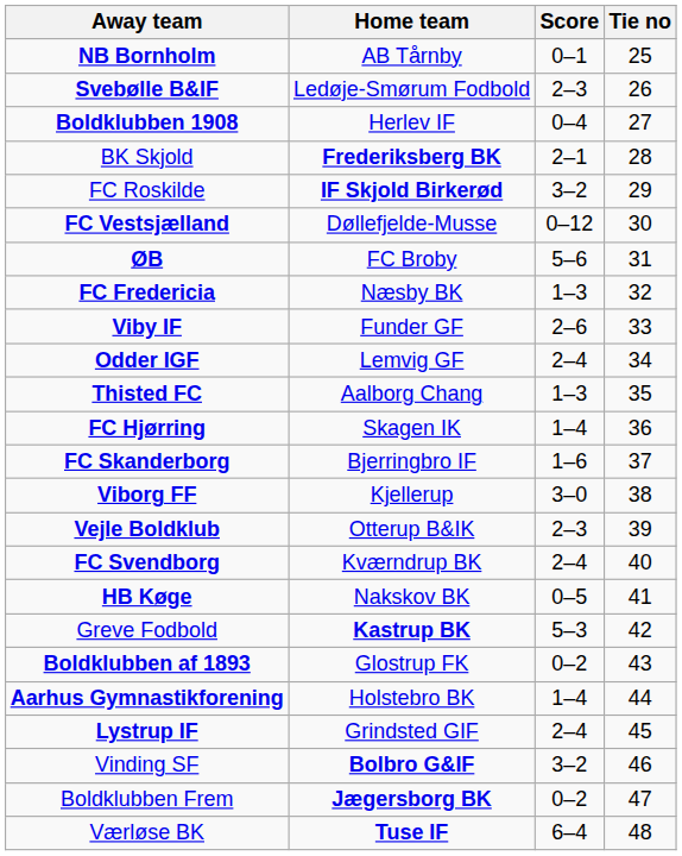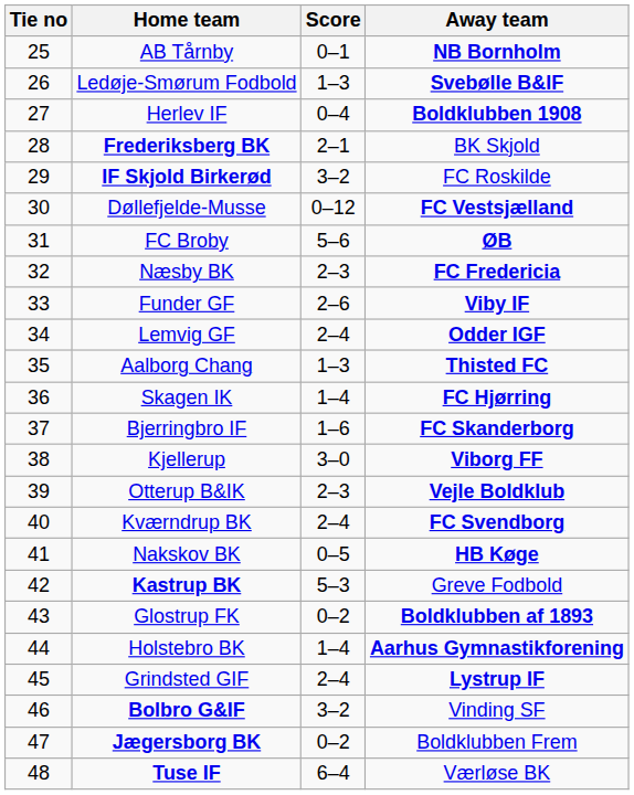columns swapped: Tie no <-> Away team
Ledøje-Smørum Fodbold | Score: 2–3 -> 1–3
Næsby BK | Score: 1–3 -> 2–3
